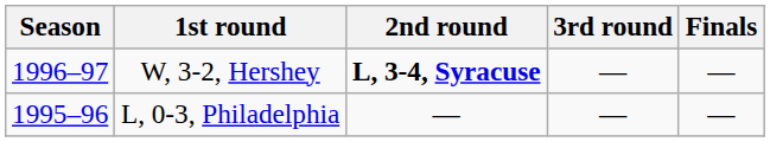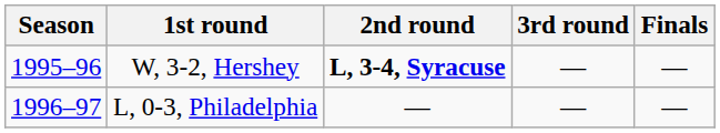W, 3-2, Hershey | Season: 1996–97 -> 1995–96
L, 0-3, Philadelphia | Season: 1995–96 -> 1996–97
